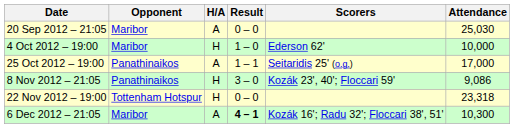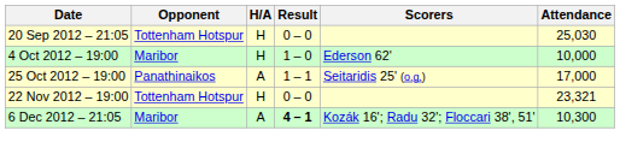20 Sep 2012 – 21:05 | Opponent: Maribor -> Tottenham Hotspur
20 Sep 2012 – 21:05 | H/A: A -> H
- row: 8 Nov 2012 – 21:05 | Panathinaikos | H | 3 – 0 | Kozák 23', 40'; Floccari 59' | 9,086
22 Nov 2012 – 19:00 | Attendance: 23,318 -> 23,321
